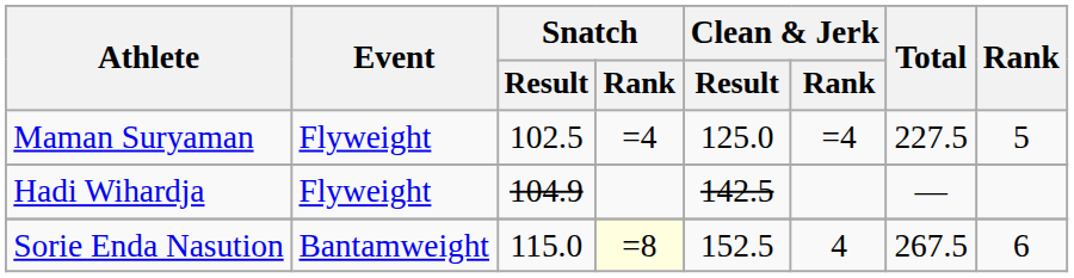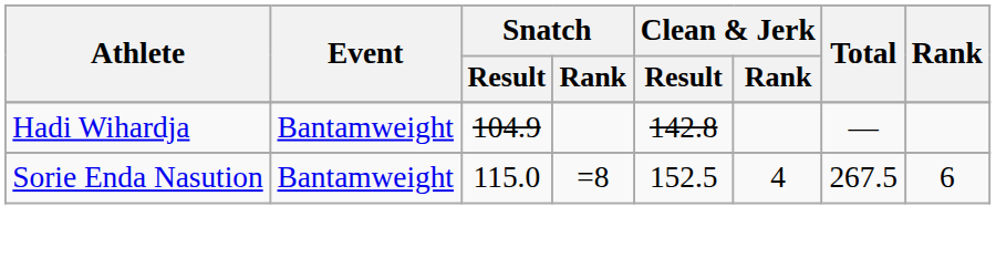- row: Maman Suryaman | Flyweight | 102.5 | =4 | 125.0 | =4 | 227.5 | 5
Hadi Wihardja | Event: Flyweight -> Bantamweight
Hadi Wihardja | Clean & Jerk / Result: 142.5 -> 142.8
Sorie Enda Nasution | Snatch / Rank: lightyellow background -> no background
